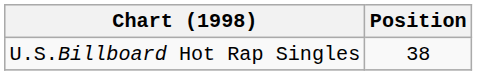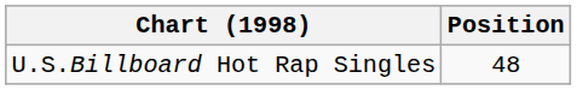U.S.Billboard Hot Rap Singles | Position: 38 -> 48
